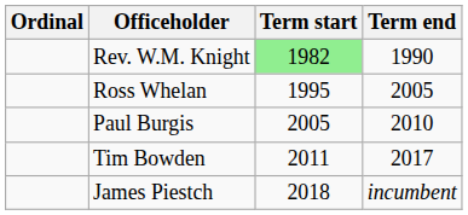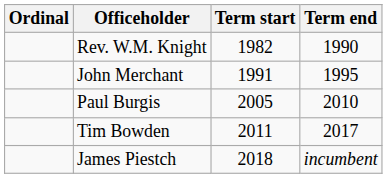Rev. W.M. Knight | Term start: lightgreen background -> no background
+ row: John Merchant | 1991 | 1995
- row: Ross Whelan | 1995 | 2005
